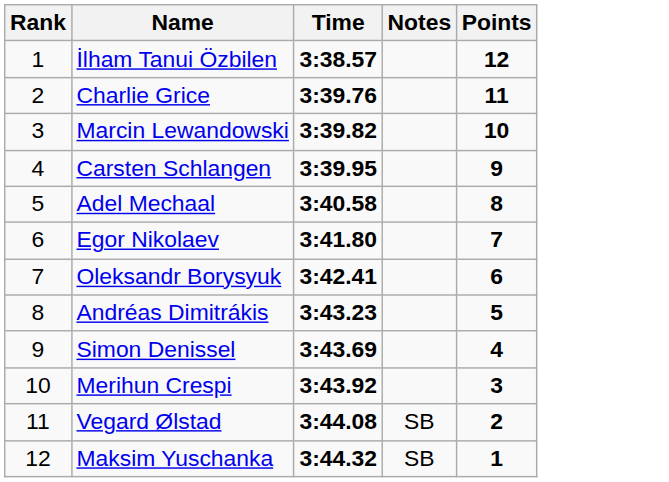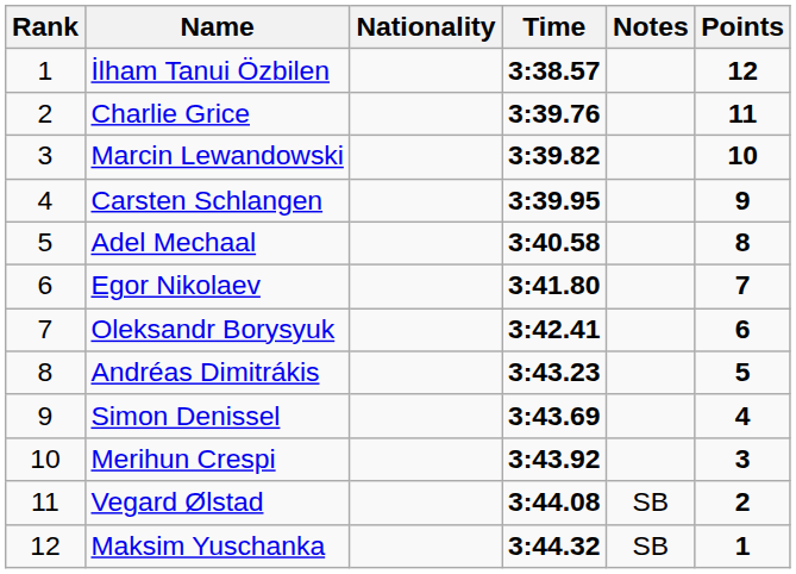+ column: Nationality
